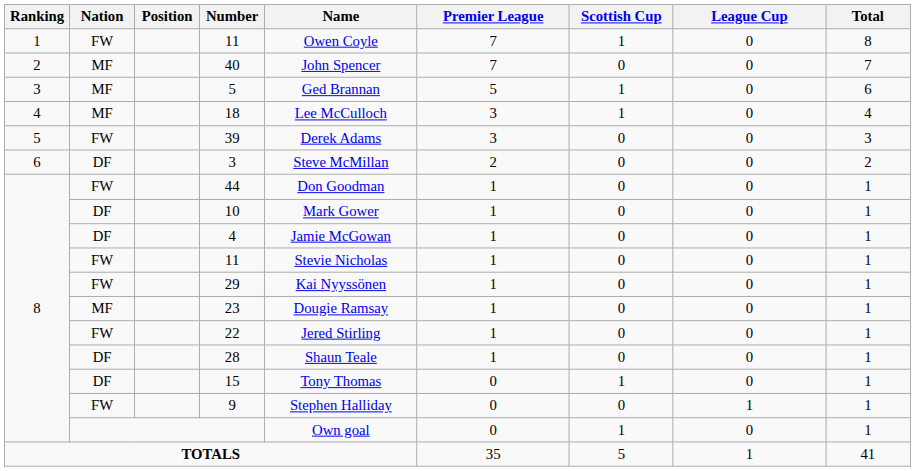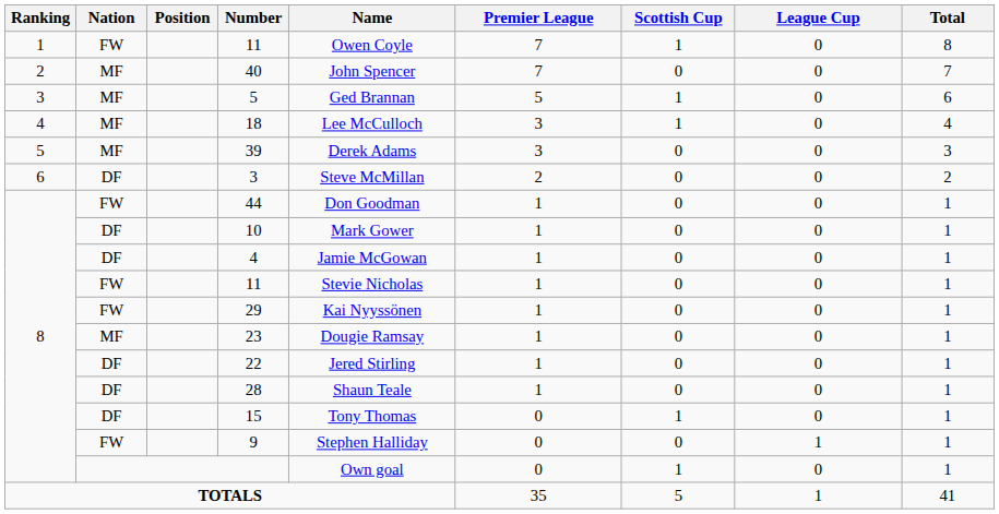39 | Nation: FW -> MF
22 | Nation: FW -> DF
